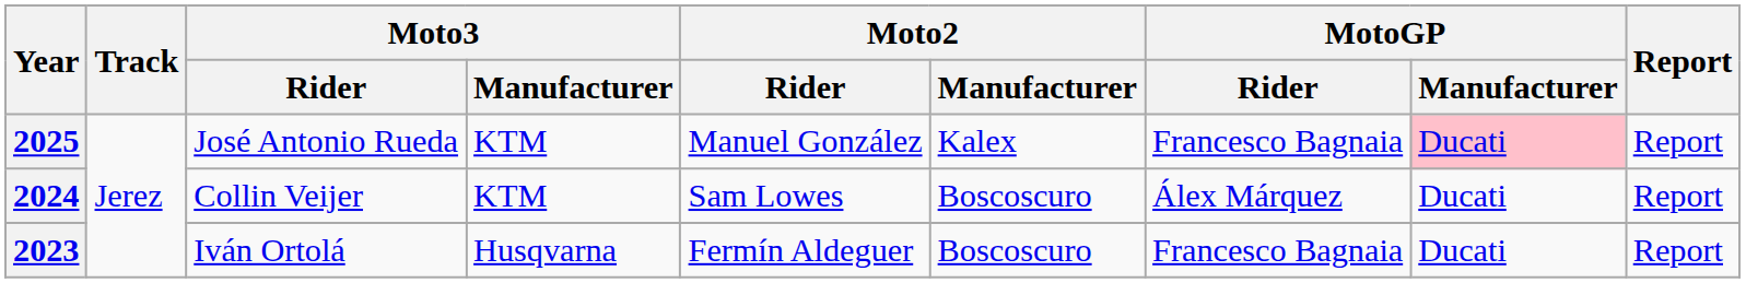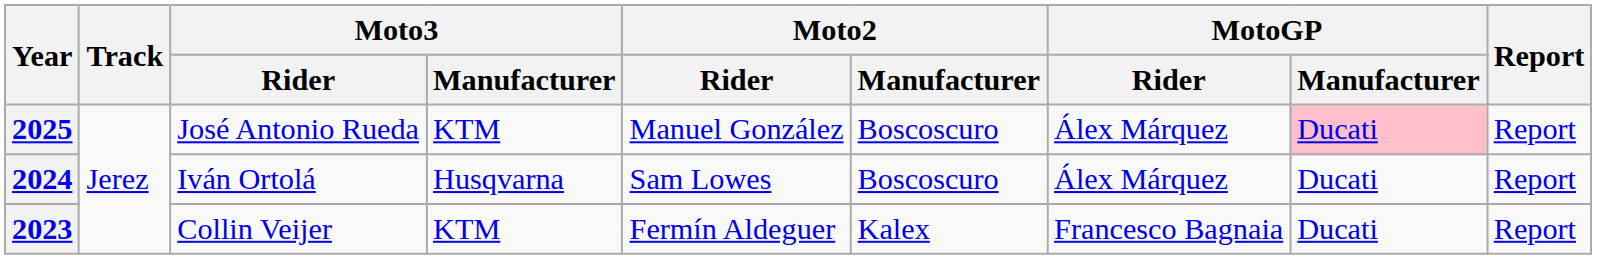2025 | Moto2 / Manufacturer: Kalex -> Boscoscuro
2025 | MotoGP / Rider: Francesco Bagnaia -> Álex Márquez
2024 | Moto3 / Rider: Collin Veijer -> Iván Ortolá
2024 | Moto3 / Manufacturer: KTM -> Husqvarna
2023 | Moto3 / Rider: Iván Ortolá -> Collin Veijer
2023 | Moto3 / Manufacturer: Husqvarna -> KTM
2023 | Moto2 / Manufacturer: Boscoscuro -> Kalex
